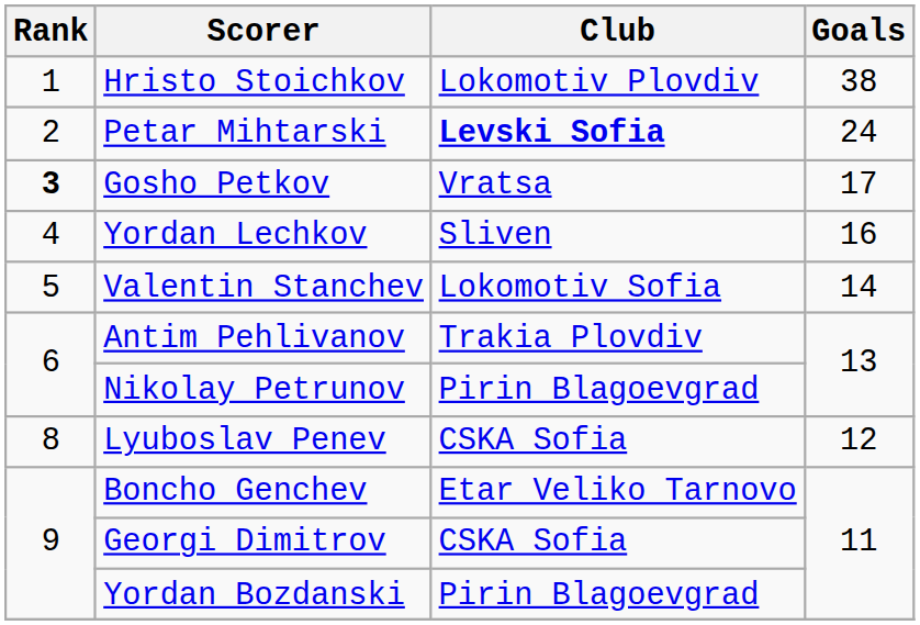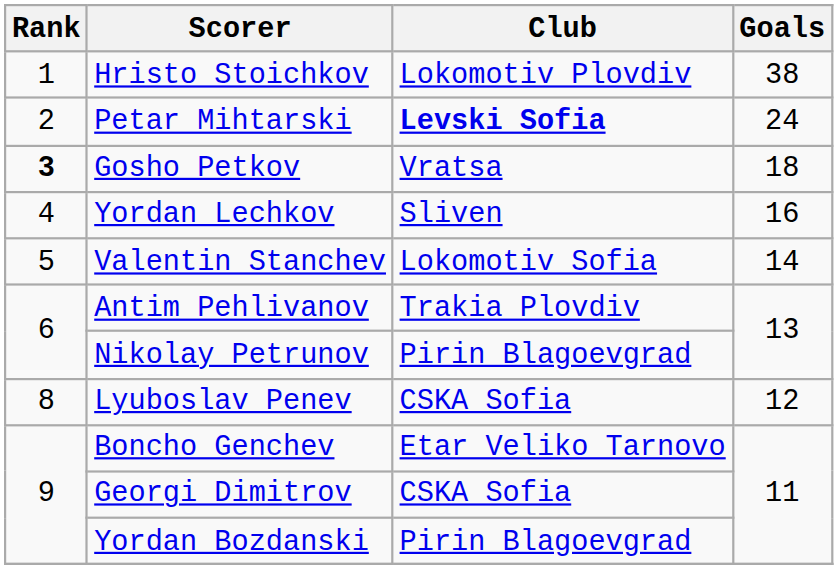Gosho Petkov | Goals: 17 -> 18
